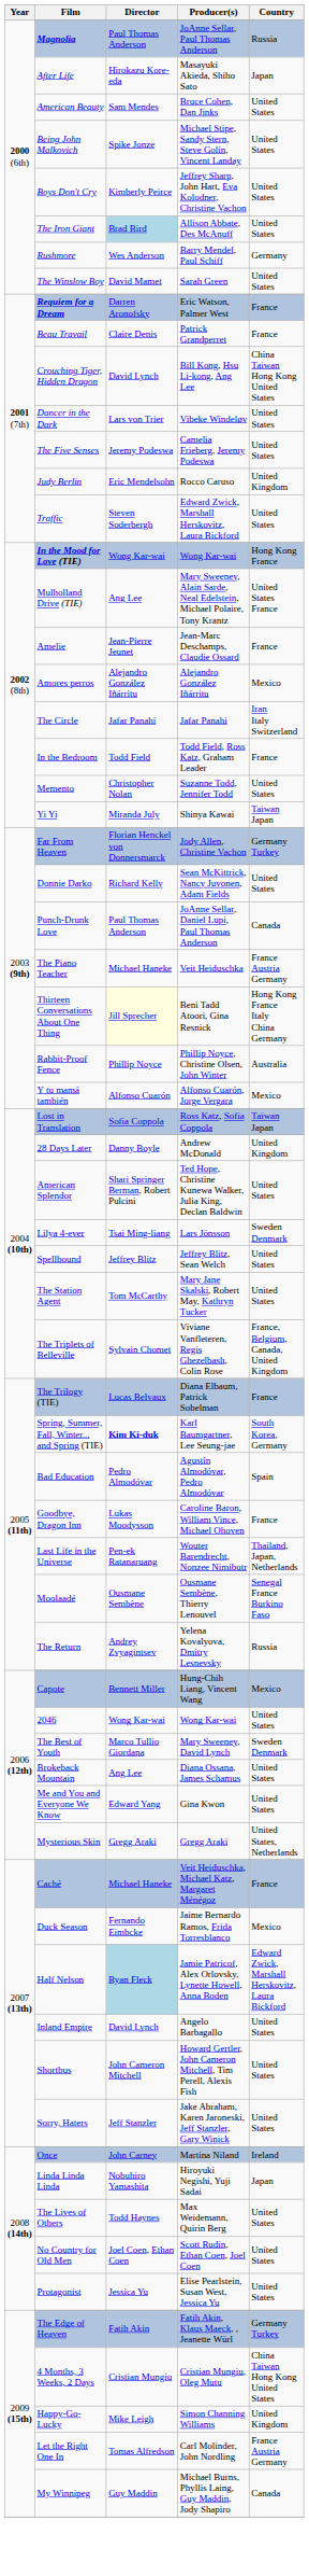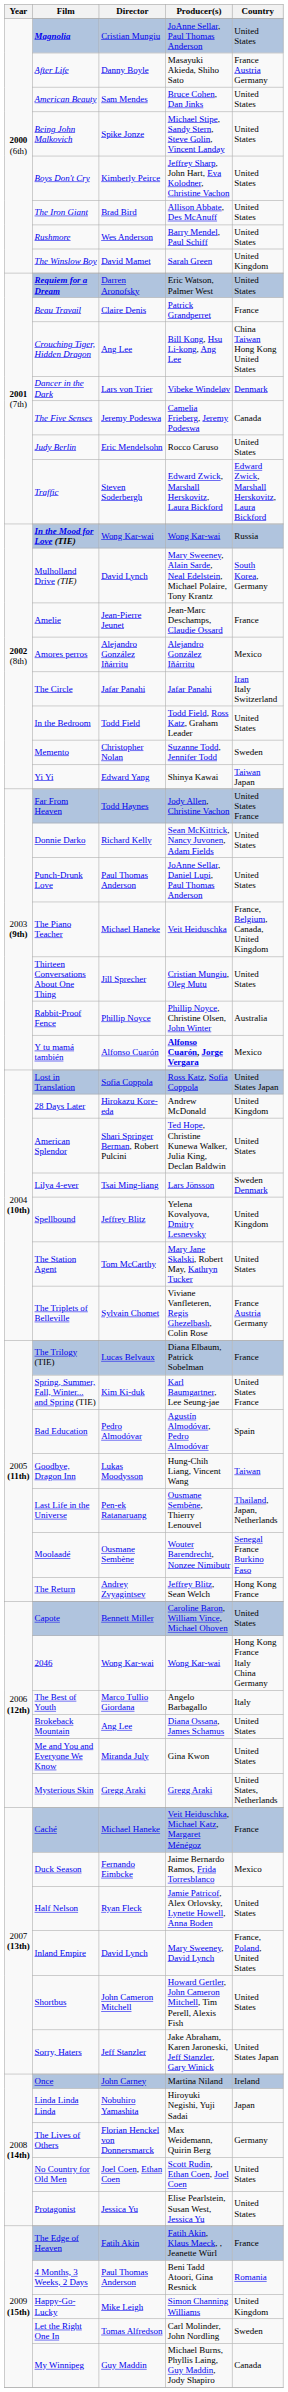Magnolia | Director: Paul Thomas Anderson -> Cristian Mungiu
Magnolia | Country: Russia -> United States
After Life | Director: Hirokazu Kore-eda -> Danny Boyle
After Life | Country: Japan -> France Austria Germany
The Iron Giant | Director: lightblue background -> no background
Rushmore | Country: Germany -> United States
The Winslow Boy | Country: United States -> United Kingdom
Requiem for a Dream | Country: France -> United States
Crouching Tiger, Hidden Dragon | Director: David Lynch -> Ang Lee
Dancer in the Dark | Country: United States -> Denmark
The Five Senses | Country: United States -> Canada
Judy Berlin | Country: United Kingdom -> United States
Traffic | Country: United States -> Edward Zwick, Marshall Herskovitz, Laura Bickford
In the Mood for Love (TIE) | Country: Hong Kong France -> Russia
Mulholland Drive (TIE) | Director: Ang Lee -> David Lynch
Mulholland Drive (TIE) | Country: United States France -> South Korea, Germany
In the Bedroom | Country: France -> United States
Memento | Country: United States -> Sweden
Yi Yi | Director: Miranda July -> Edward Yang
Far From Heaven | Director: Florian Henckel von Donnersmarck -> Todd Haynes
Far From Heaven | Country: Germany Turkey -> United States France
Punch-Drunk Love | Country: Canada -> United States
The Piano Teacher | Country: France Austria Germany -> France, Belgium, Canada, United Kingdom
Thirteen Conversations About One Thing | Director: lightyellow background -> no background
Thirteen Conversations About One Thing | Producer(s): Beni Tadd Atoori, Gina Resnick -> Cristian Mungiu, Oleg Mutu
Thirteen Conversations About One Thing | Country: Hong Kong France Italy China Germany -> United States
Y tu mamá también | Producer(s): normal -> bold
Lost in Translation | Country: Taiwan Japan -> United States Japan
28 Days Later | Director: Danny Boyle -> Hirokazu Kore-eda
Spellbound | Producer(s): Jeffrey Blitz, Sean Welch -> Yelena Kovalyova, Dmitry Lesnevsky
Spellbound | Country: United States -> United Kingdom
The Triplets of Belleville | Country: France, Belgium, Canada, United Kingdom -> France Austria Germany
Spring, Summer, Fall, Winter... and Spring (TIE) | Director: bold -> normal
Spring, Summer, Fall, Winter... and Spring (TIE) | Country: South Korea, Germany -> United States France
Goodbye, Dragon Inn | Producer(s): Caroline Baron, William Vince, Michael Ohoven -> Hung-Chih Liang, Vincent Wang
Goodbye, Dragon Inn | Country: France -> Taiwan
Last Life in the Universe | Producer(s): Wouter Barendrecht, Nonzee Nimibutr -> Ousmane Sembène, Thierry Lenouvel
Moolaadé | Producer(s): Ousmane Sembène, Thierry Lenouvel -> Wouter Barendrecht, Nonzee Nimibutr
The Return | Producer(s): Yelena Kovalyova, Dmitry Lesnevsky -> Jeffrey Blitz, Sean Welch
The Return | Country: Russia -> Hong Kong France
Capote | Producer(s): Hung-Chih Liang, Vincent Wang -> Caroline Baron, William Vince, Michael Ohoven
Capote | Country: Mexico -> United States
2046 | Country: United States -> Hong Kong France Italy China Germany
The Best of Youth | Producer(s): Mary Sweeney, David Lynch -> Angelo Barbagallo
The Best of Youth | Country: Sweden Denmark -> Italy
Me and You and Everyone We Know | Director: Edward Yang -> Miranda July
Half Nelson | Director: lightblue background -> no background
Half Nelson | Country: Edward Zwick, Marshall Herskovitz, Laura Bickford -> United States
Inland Empire | Producer(s): Angelo Barbagallo -> Mary Sweeney, David Lynch
Inland Empire | Country: United States -> France, Poland, United States
Sorry, Haters | Country: United States -> United States Japan
The Lives of Others | Director: Todd Haynes -> Florian Henckel von Donnersmarck
The Lives of Others | Country: United States -> Germany
The Edge of Heaven | Country: Germany Turkey -> France
4 Months, 3 Weeks, 2 Days | Director: Cristian Mungiu -> Paul Thomas Anderson
4 Months, 3 Weeks, 2 Days | Producer(s): Cristian Mungiu, Oleg Mutu -> Beni Tadd Atoori, Gina Resnick
4 Months, 3 Weeks, 2 Days | Country: China Taiwan Hong Kong United States -> Romania
Let the Right One In | Country: France Austria Germany -> Sweden
